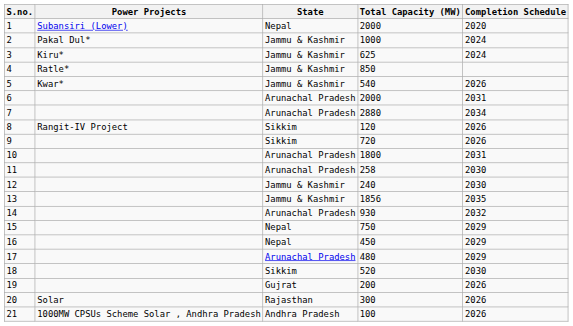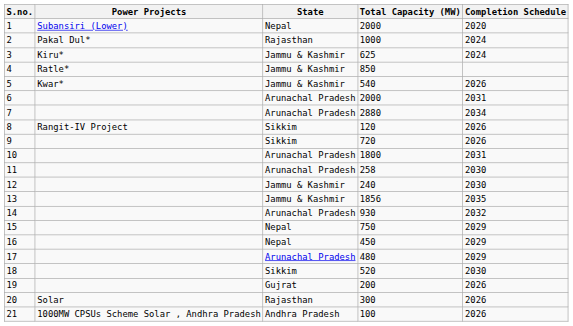2 | State: Jammu & Kashmir -> Rajasthan
